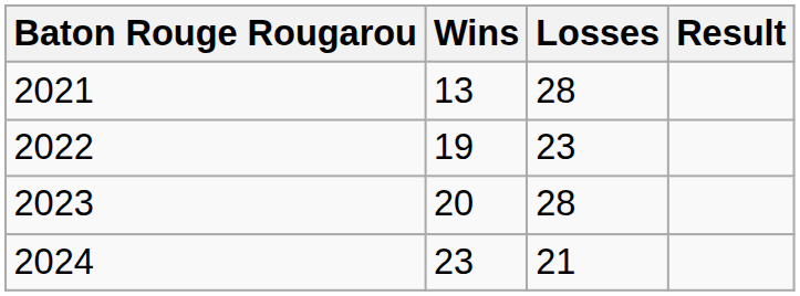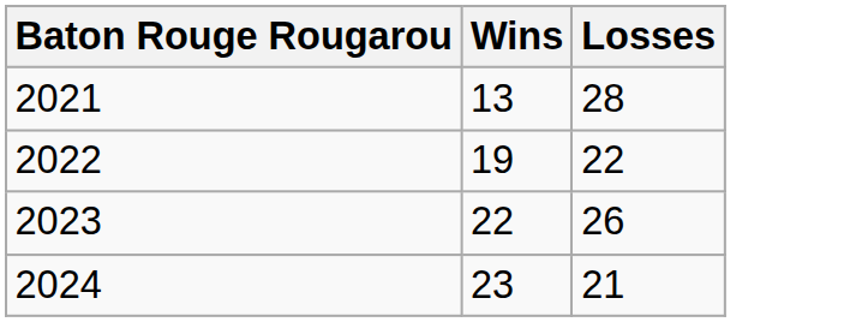- column: Result
2022 | Losses: 23 -> 22
2023 | Wins: 20 -> 22
2023 | Losses: 28 -> 26
